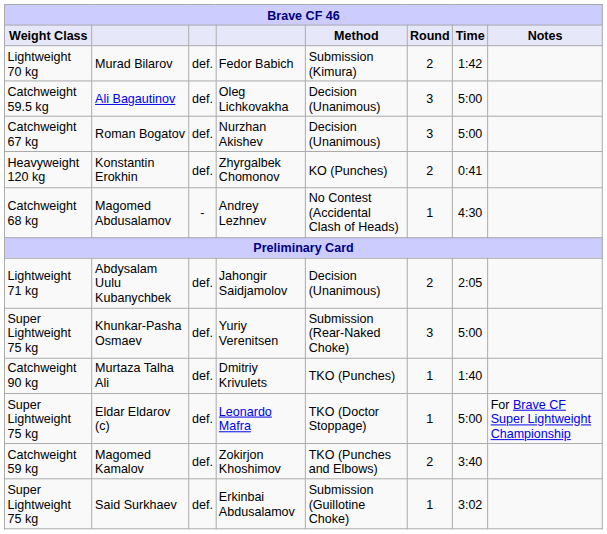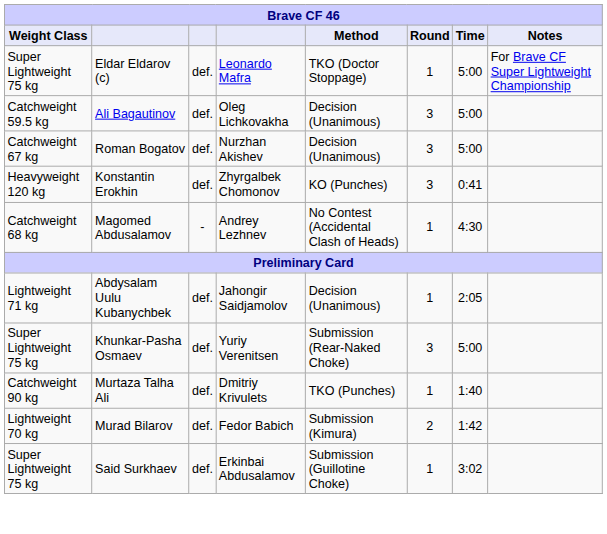rows swapped: Eldar Eldarov (c) <-> Murad Bilarov
Konstantin Erokhin | Round: 2 -> 3
Abdysalam Uulu Kubanychbek | Round: 2 -> 1
- row: Catchweight 59 kg | Magomed Kamalov | def. | Zokirjon Khoshimov | TKO (Punches and Elbows) | 2 | 3:40
